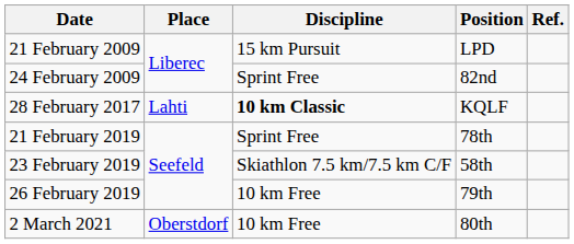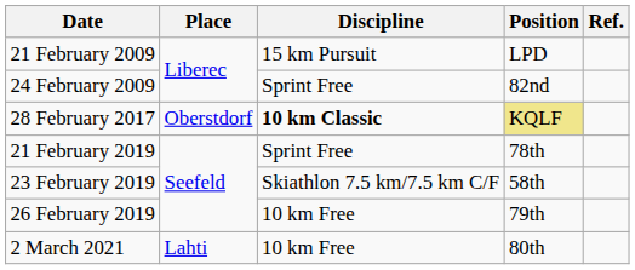28 February 2017 | Place: Lahti -> Oberstdorf
28 February 2017 | Position: no background -> khaki background
2 March 2021 | Place: Oberstdorf -> Lahti
